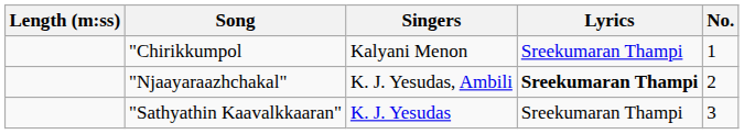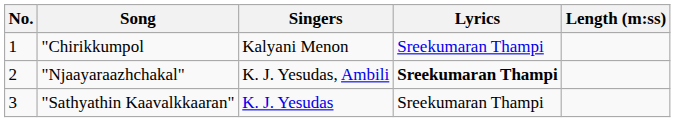columns swapped: No. <-> Length (m:ss)
